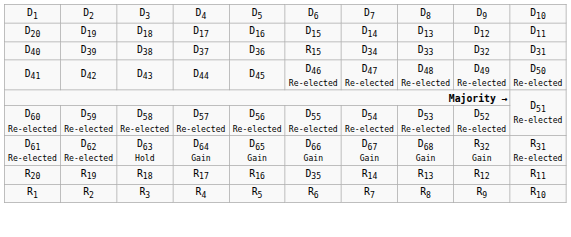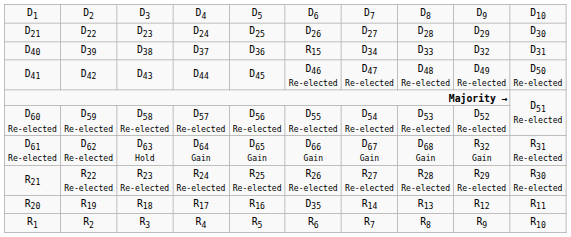- row: D20 | D19 | D18 | D17 | D16 | D15 | D14 | D13 | D12 | D11
+ row: D21 | D22 | D23 | D24 | D25 | D26 | D27 | D28 | D29 | D30
+ row: R21 | R22 Re-elected | R23 Re-elected | R24 Re-elected | R25 Re-elected | R26 Re-elected | R27 Re-elected | R28 Re-elected | R29 Re-elected | R30 Re-elected
